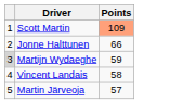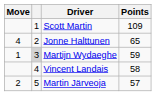+ column: Move | 4 | 1 | 2
Scott Martin | Points: lightsalmon background -> no background
Jonne Halttunen | Points: 66 -> 65
